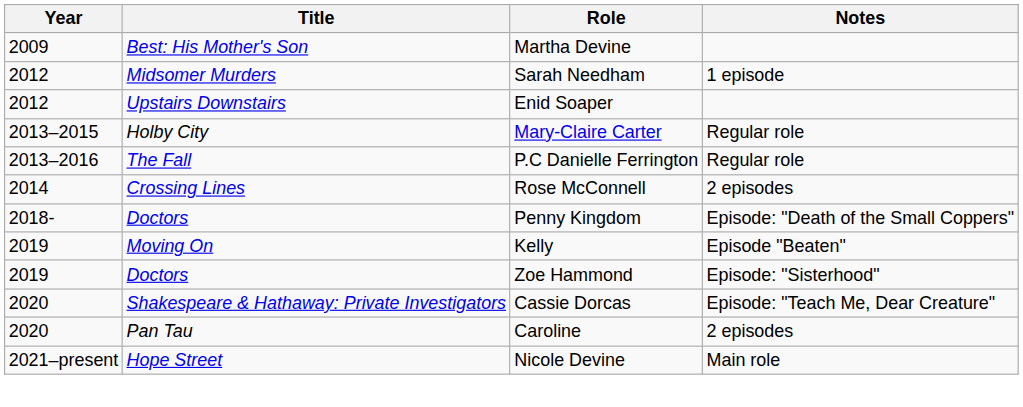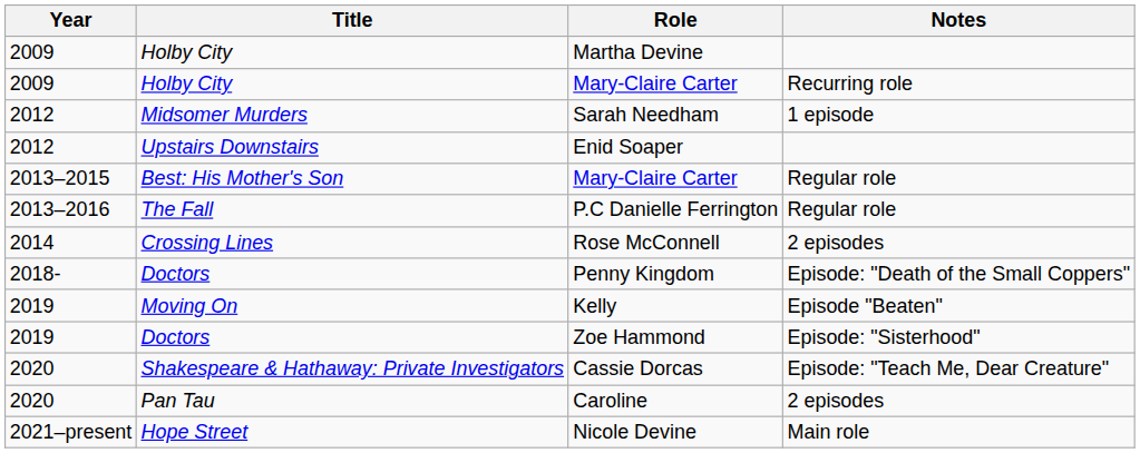Martha Devine | Title: Best: His Mother's Son -> Holby City
+ row: 2009 | Holby City | Mary-Claire Carter | Recurring role
Mary-Claire Carter / Regular role | Title: Holby City -> Best: His Mother's Son
